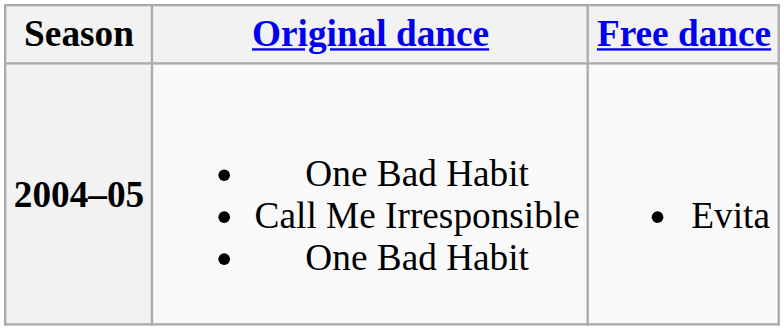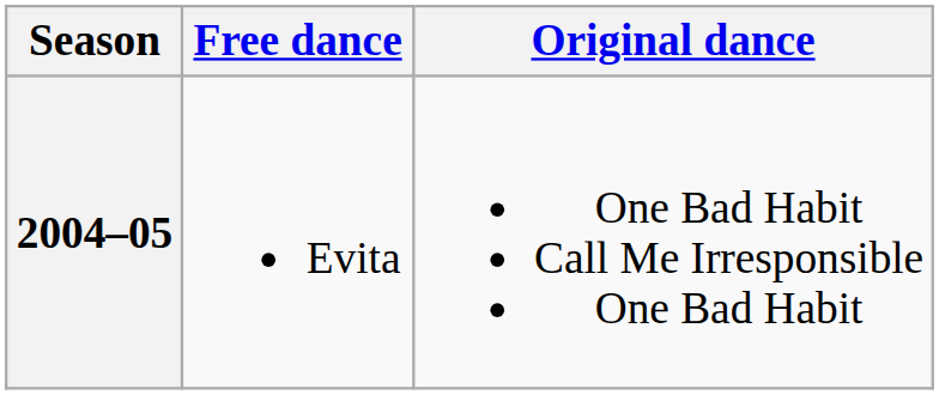columns swapped: Original dance <-> Free dance
